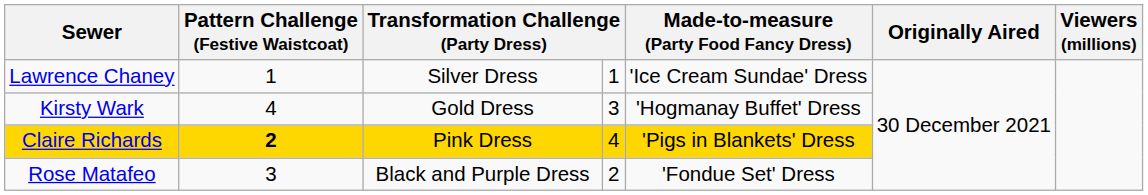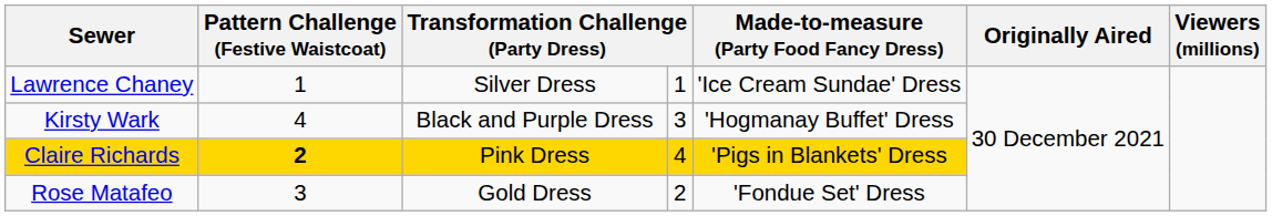Kirsty Wark | column 3: Gold Dress -> Black and Purple Dress
Rose Matafeo | column 3: Black and Purple Dress -> Gold Dress
